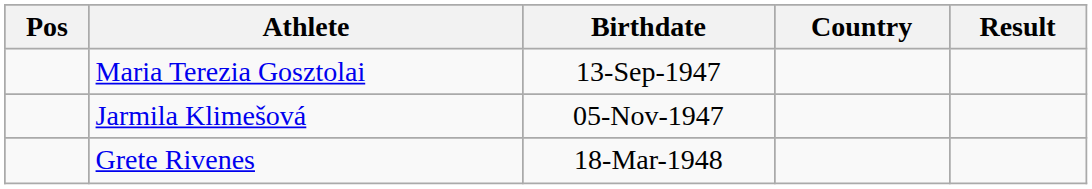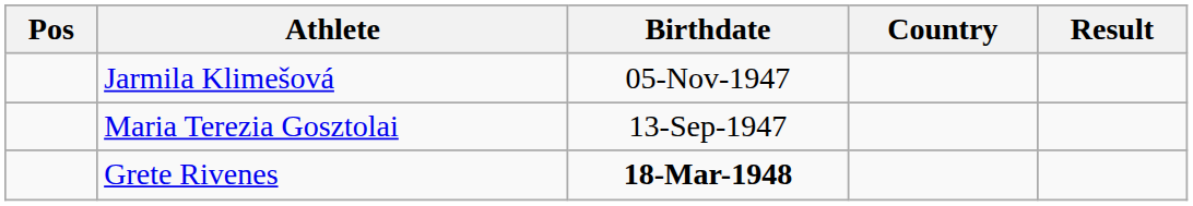rows swapped: Maria Terezia Gosztolai <-> Jarmila Klimešová
Grete Rivenes | Birthdate: normal -> bold
